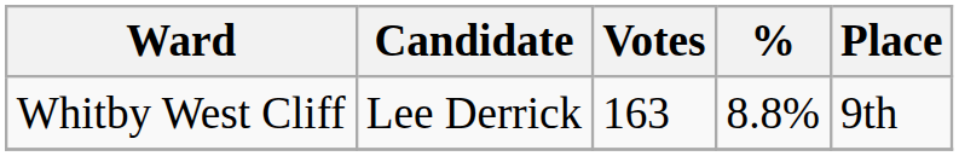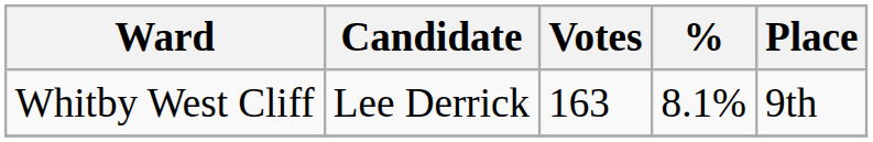Whitby West Cliff | %: 8.8% -> 8.1%
